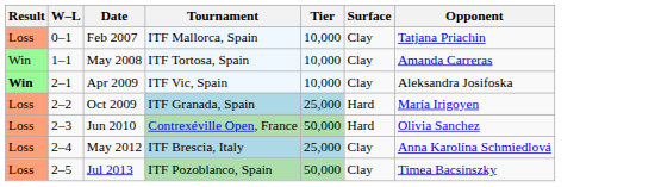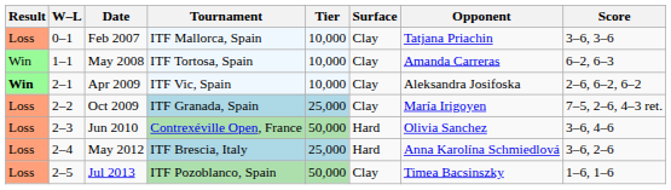+ column: Score | 3–6, 3–6 | 6–2, 6–3 | 2–6, 6–2, 6–2 | 7–5, 2–6, 4–3 ret. | 3–6, 4–6 | 3–6, 2–6 | 1–6, 1–6
Oct 2009 | Surface: Hard -> Clay
May 2012 | Surface: Clay -> Hard
